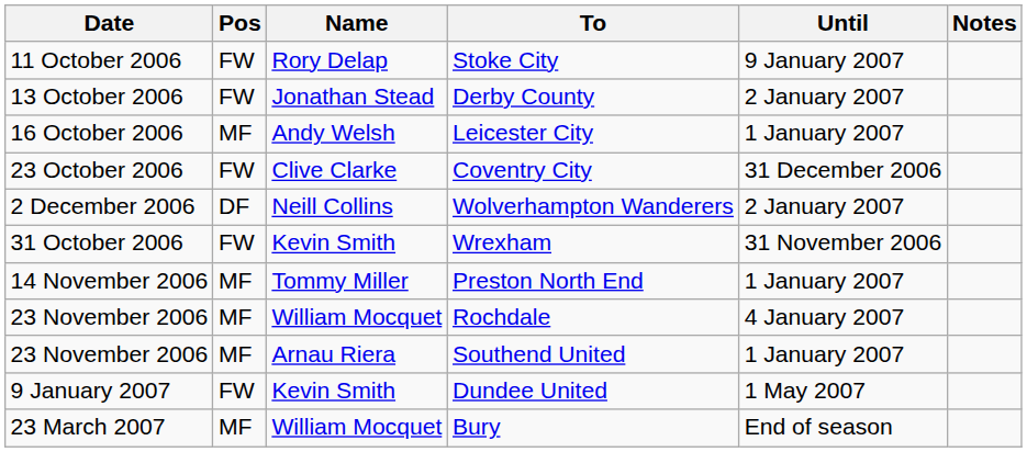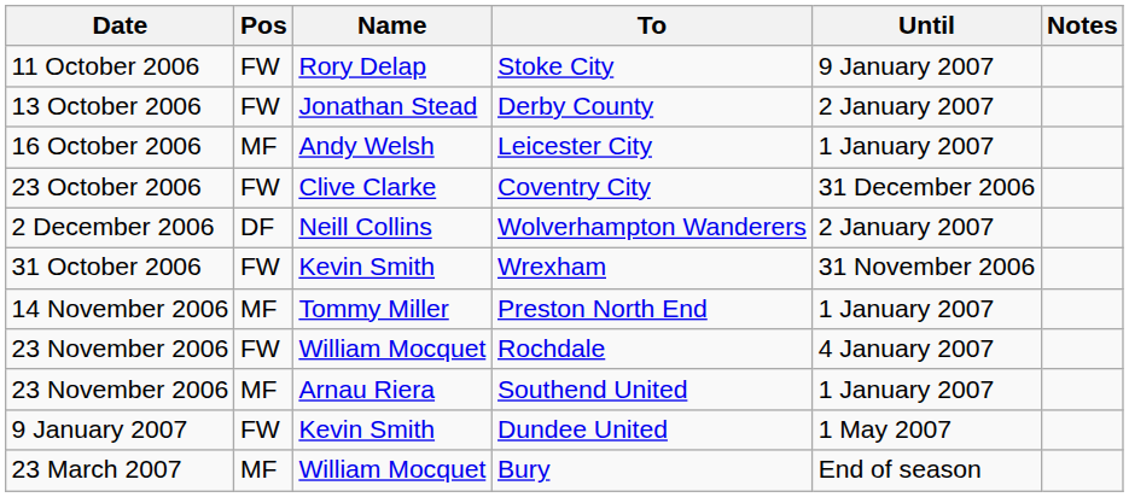Rochdale | Pos: MF -> FW
